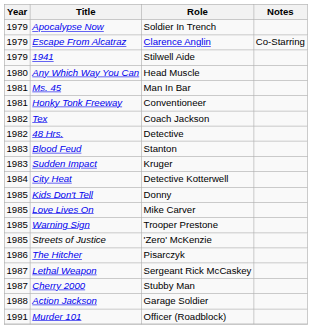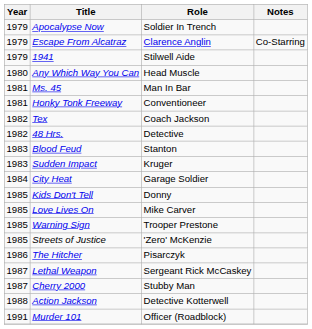City Heat | Role: Detective Kotterwell -> Garage Soldier
Action Jackson | Role: Garage Soldier -> Detective Kotterwell
